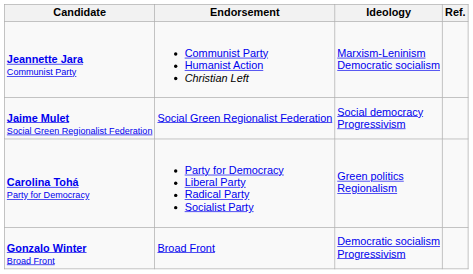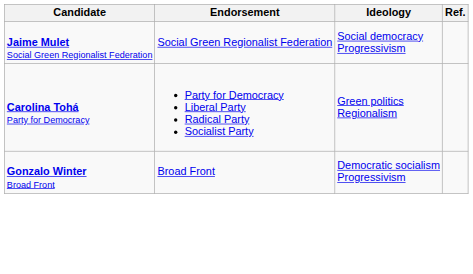- row: Jeannette Jara Communist Party | Communist Party Humanist Action Christian Left | Marxism-Leninism Democratic socialism
